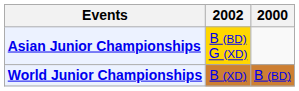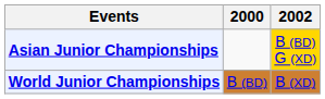columns swapped: 2000 <-> 2002
